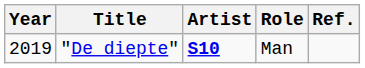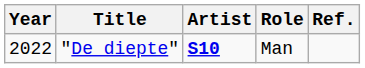"De diepte" | Year: 2019 -> 2022
